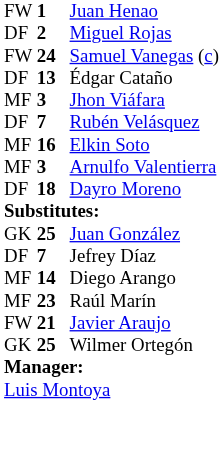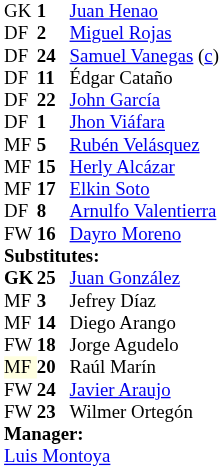Juan Henao | column 1: FW -> GK
Samuel Vanegas (c) | column 1: FW -> DF
Édgar Cataño | column 2: 13 -> 11
+ row: DF | 22 | John García
Jhon Viáfara | column 1: MF -> DF
Jhon Viáfara | column 2: 3 -> 1
Rubén Velásquez | column 1: DF -> MF
Rubén Velásquez | column 2: 7 -> 5
+ row: MF | 15 | Herly Alcázar
Elkin Soto | column 2: 16 -> 17
Arnulfo Valentierra | column 1: MF -> DF
Arnulfo Valentierra | column 2: 3 -> 8
Dayro Moreno | column 1: DF -> FW
Dayro Moreno | column 2: 18 -> 16
Juan González | column 1: normal -> bold
Jefrey Díaz | column 1: DF -> MF
Jefrey Díaz | column 2: 7 -> 3
+ row: FW | 18 | Jorge Agudelo
Raúl Marín | column 1: no background -> lightyellow background
Raúl Marín | column 2: 23 -> 20
Javier Araujo | column 2: 21 -> 24
Wilmer Ortegón | column 1: GK -> FW
Wilmer Ortegón | column 2: 25 -> 23
